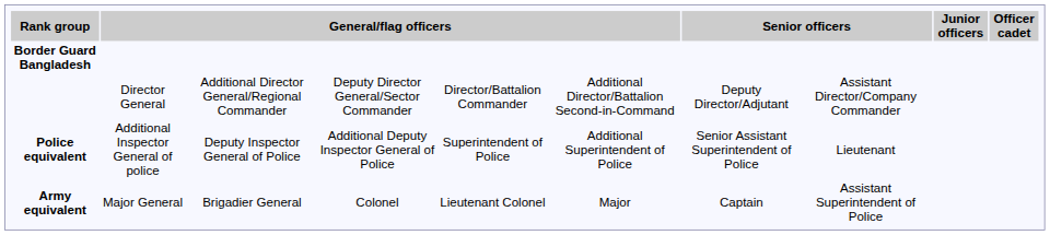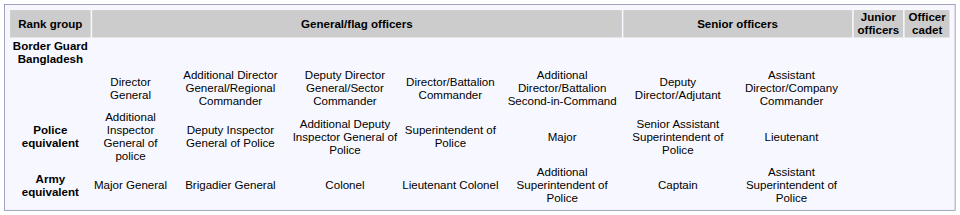Police equivalent | column 6: Additional Superintendent of Police -> Major
Army equivalent | column 6: Major -> Additional Superintendent of Police
